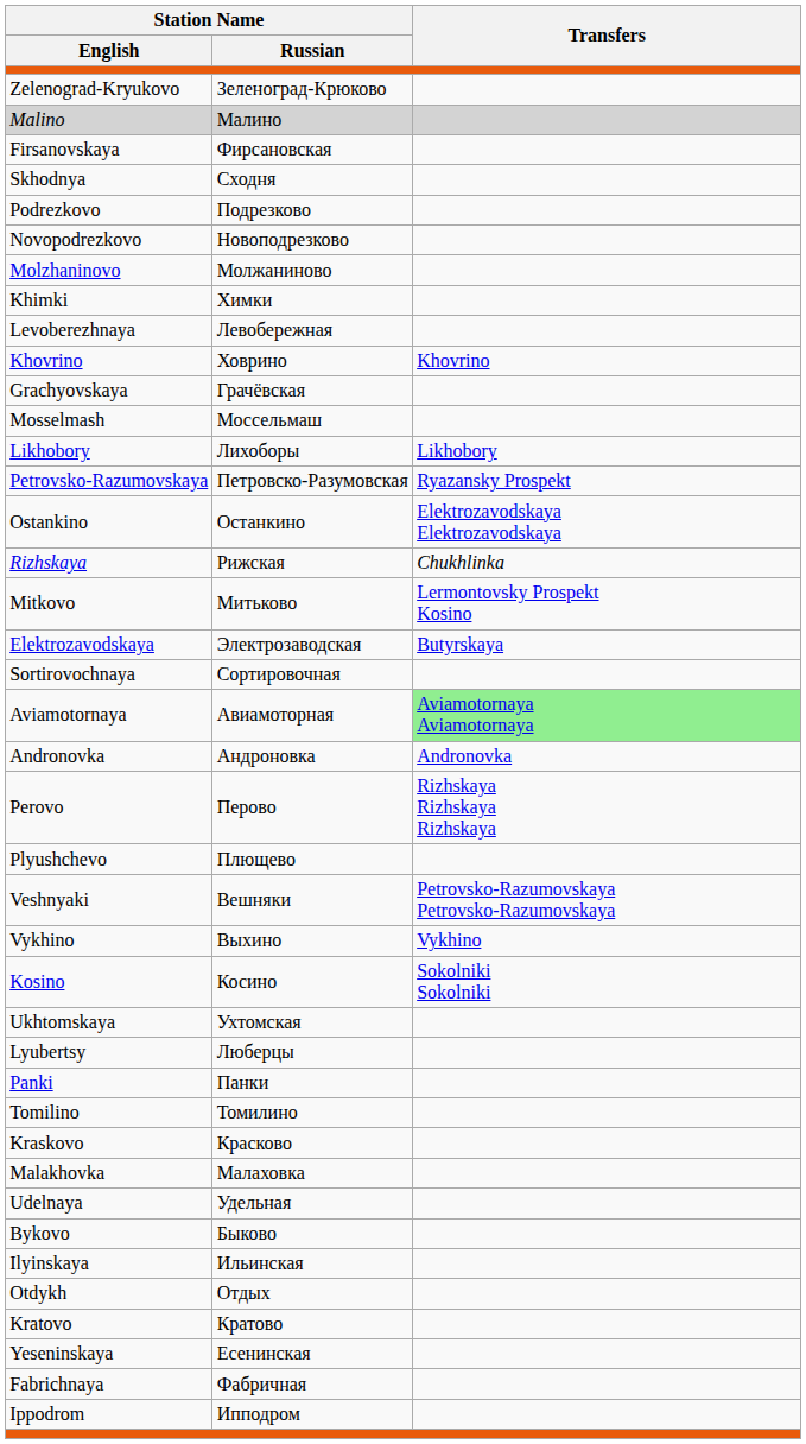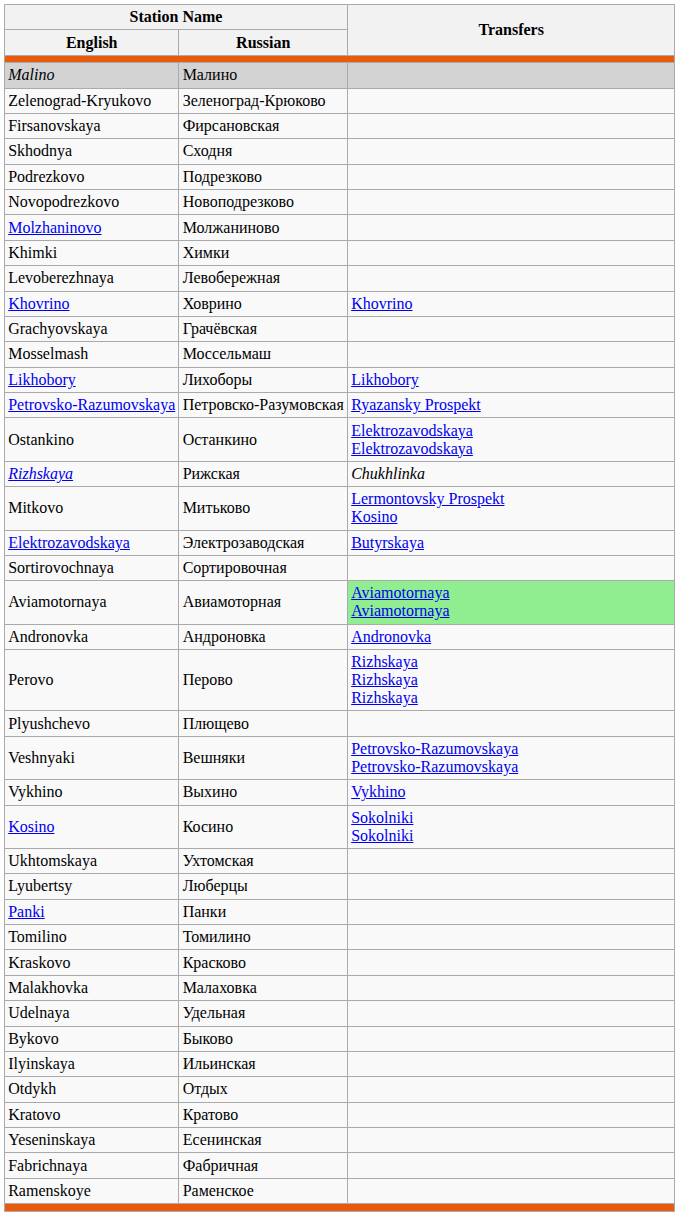rows swapped: Zelenograd-Kryukovo <-> Malino
+ row: Ramenskoye | Раменское
- row: Ippodrom | Ипподром
